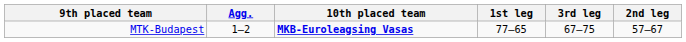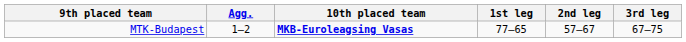columns swapped: 2nd leg <-> 3rd leg
